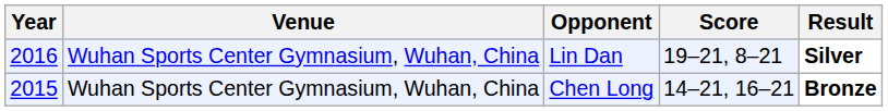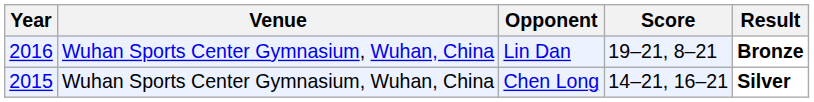Lin Dan | Result: Silver -> Bronze
Chen Long | Result: Bronze -> Silver
